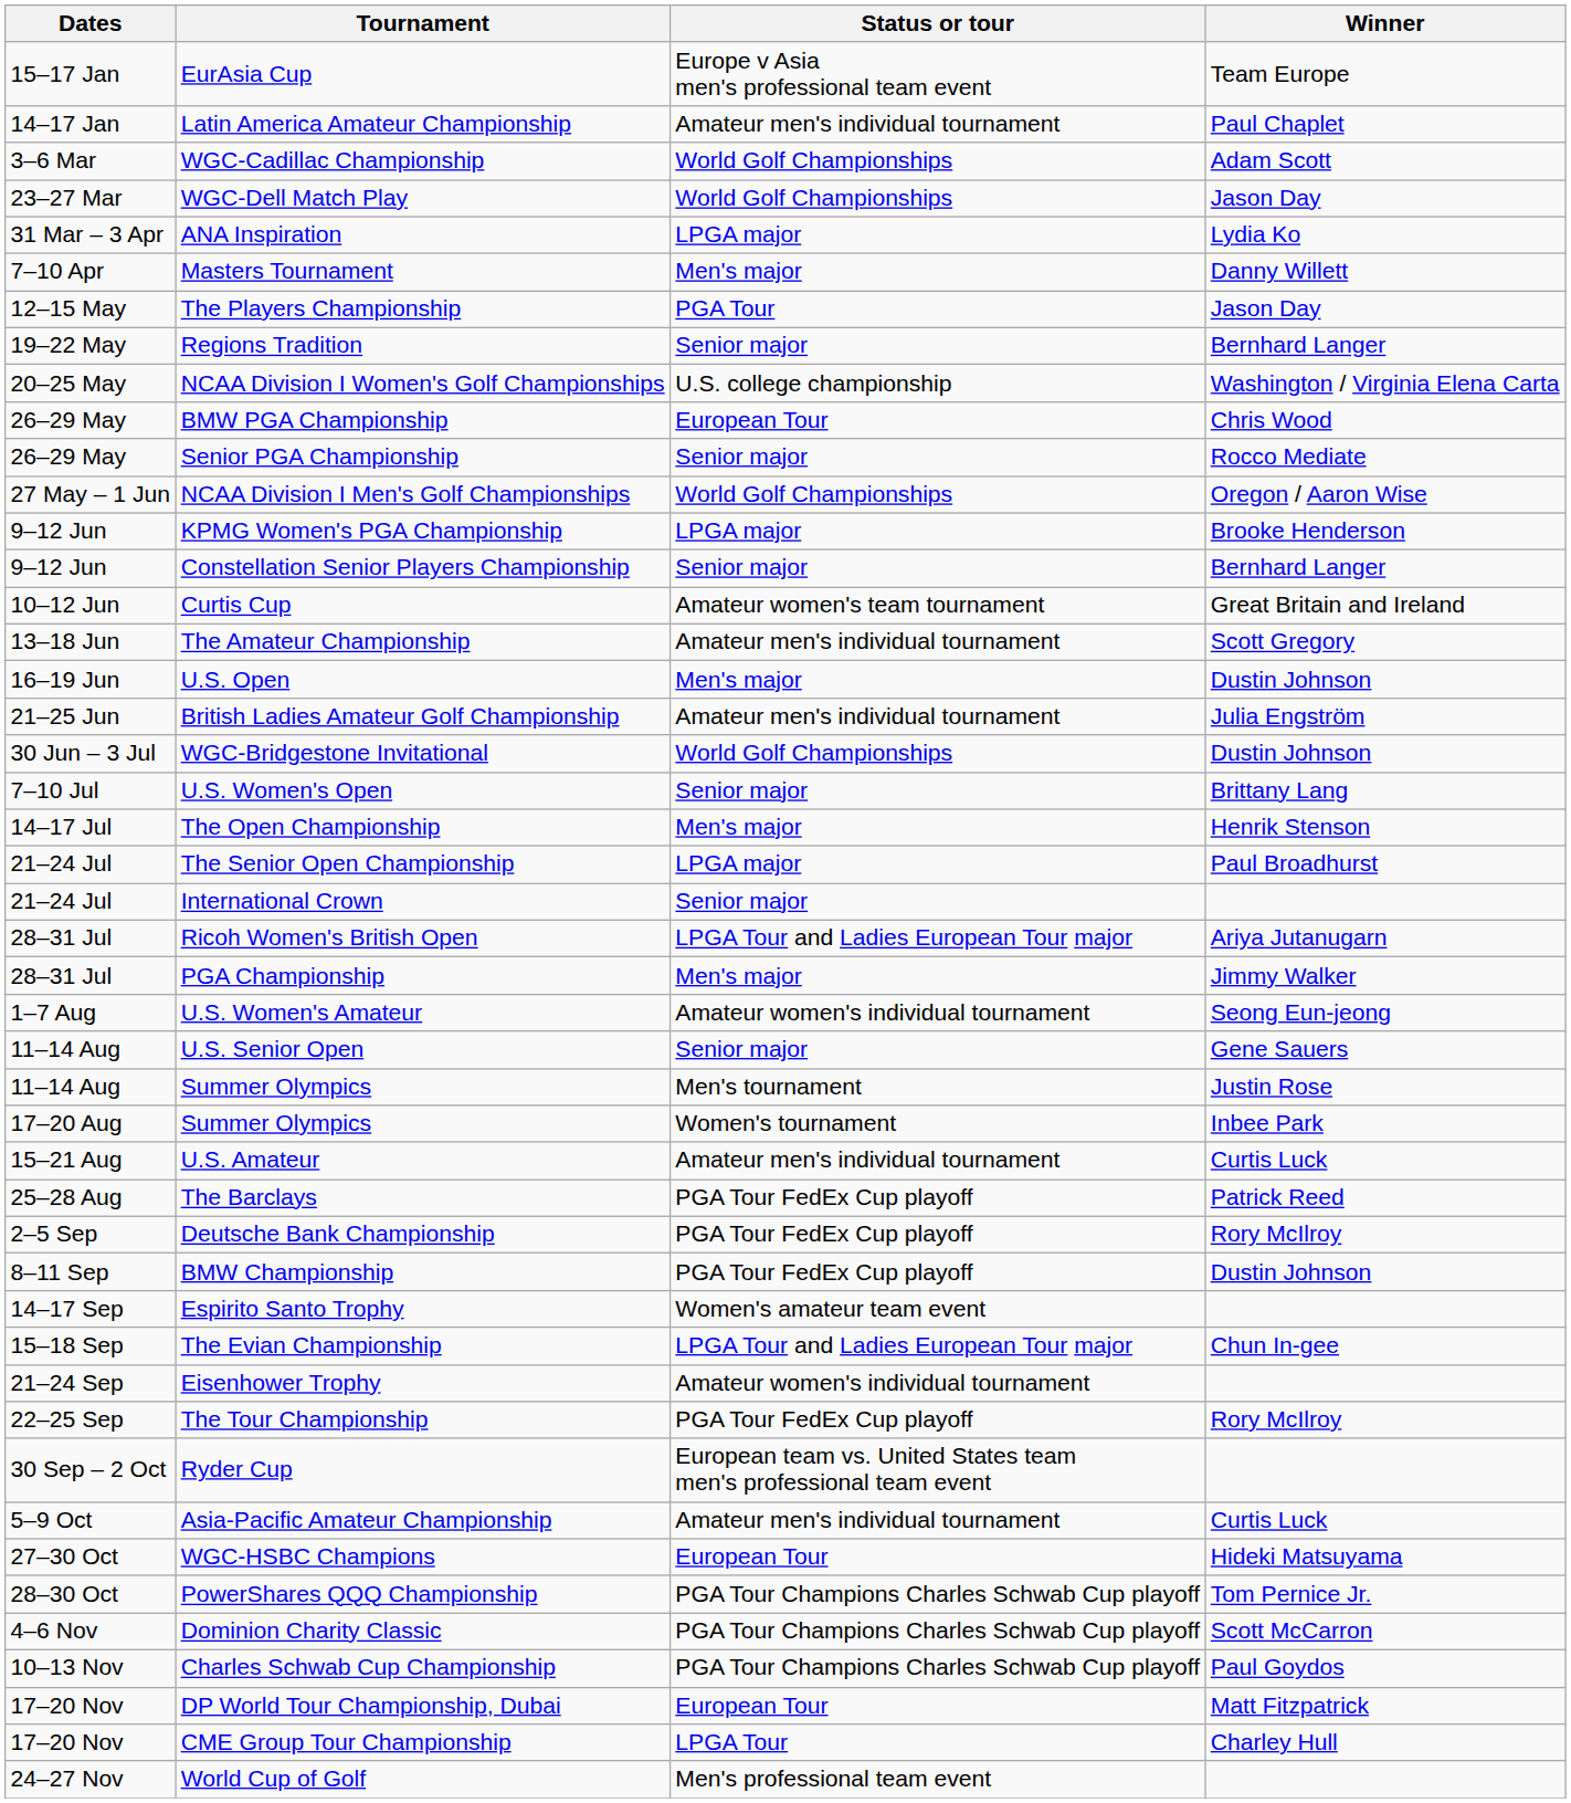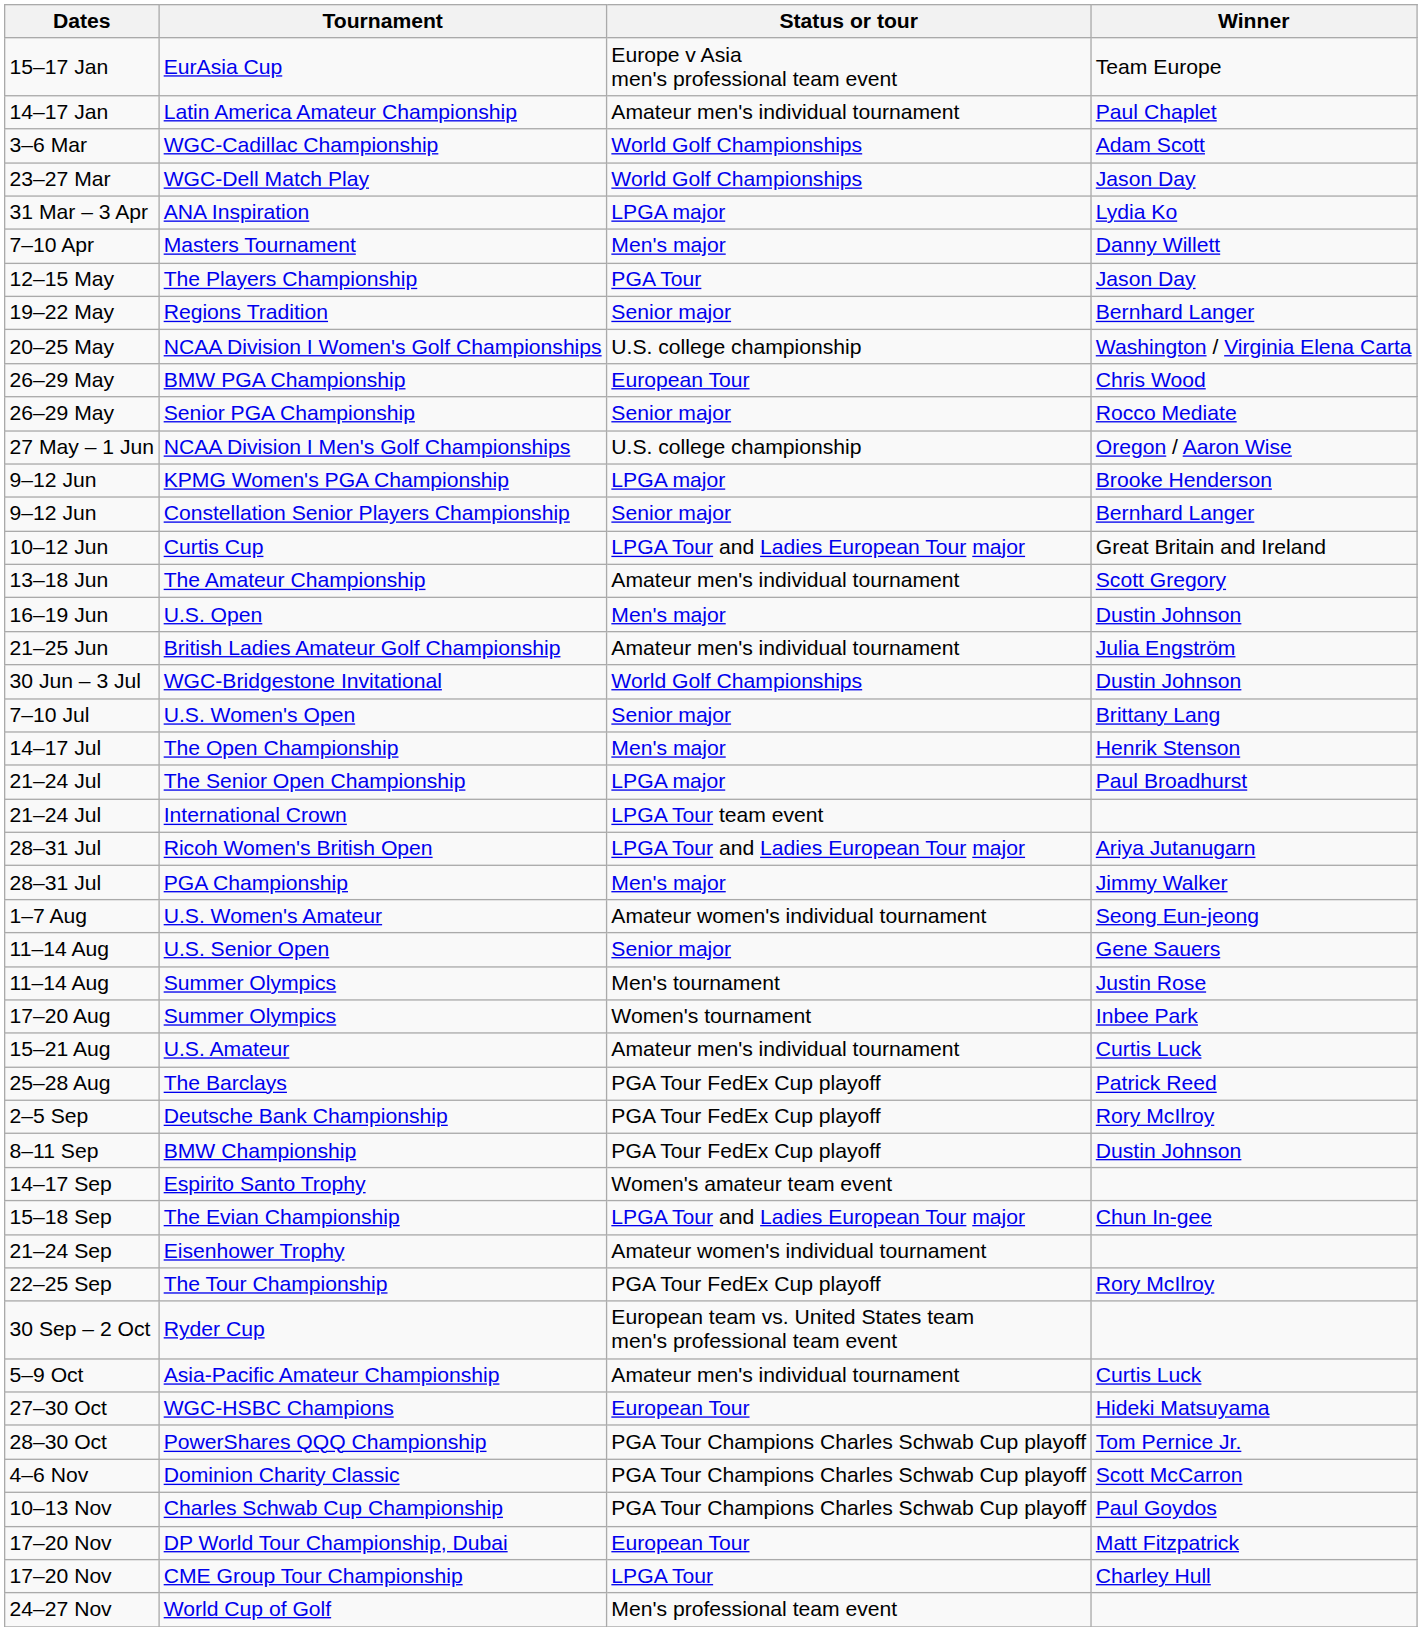NCAA Division I Men's Golf Championships | Status or tour: World Golf Championships -> U.S. college championship
Curtis Cup | Status or tour: Amateur women's team tournament -> LPGA Tour and Ladies European Tour major
International Crown | Status or tour: Senior major -> LPGA Tour team event
